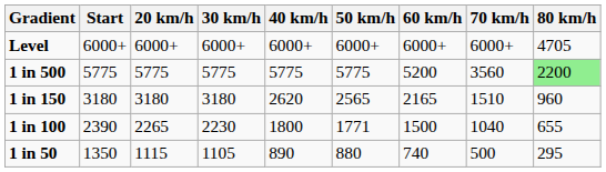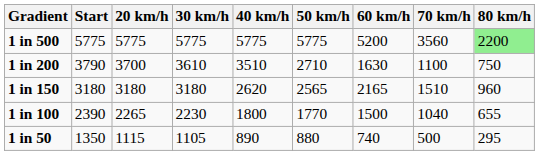- row: Level | 6000+ | 6000+ | 6000+ | 6000+ | 6000+ | 6000+ | 6000+ | 4705
+ row: 1 in 200 | 3790 | 3700 | 3610 | 3510 | 2710 | 1630 | 1100 | 750
1 in 100 | 50 km/h: 1771 -> 1770
